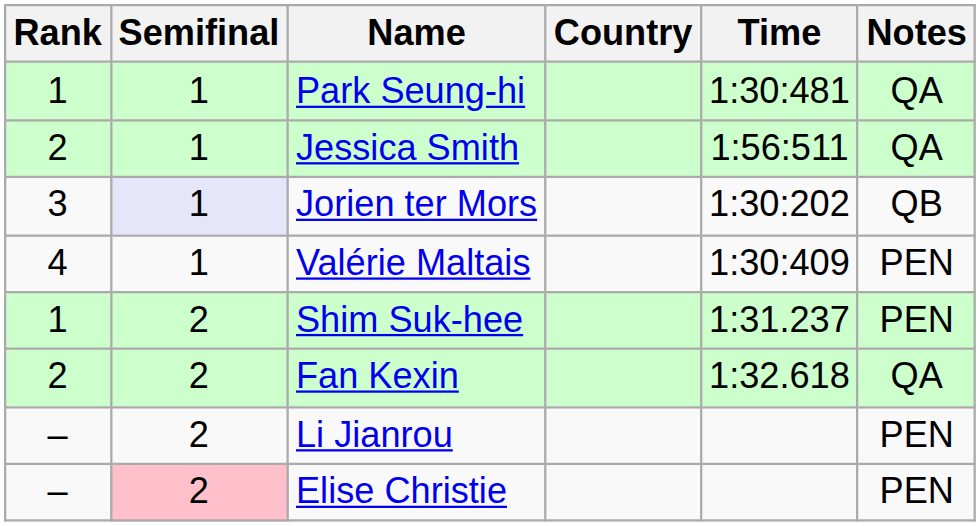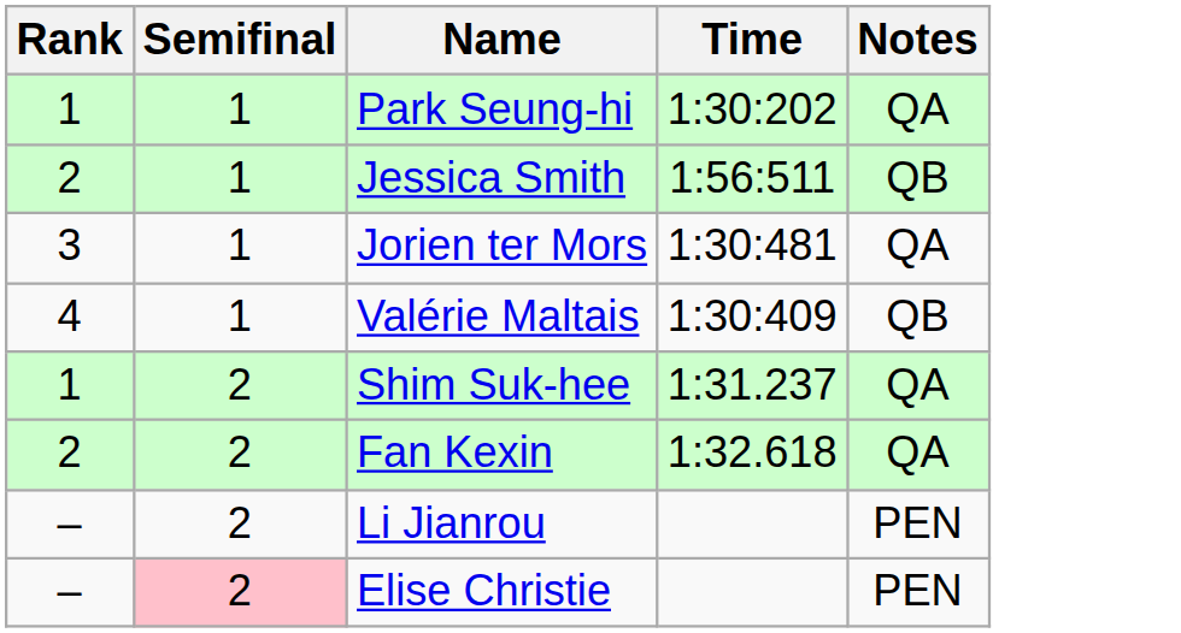- column: Country
Park Seung-hi | Time: 1:30:481 -> 1:30:202
Jessica Smith | Notes: QA -> QB
Jorien ter Mors | Semifinal: lavender background -> no background
Jorien ter Mors | Time: 1:30:202 -> 1:30:481
Jorien ter Mors | Notes: QB -> QA
Valérie Maltais | Notes: PEN -> QB
Shim Suk-hee | Notes: PEN -> QA
